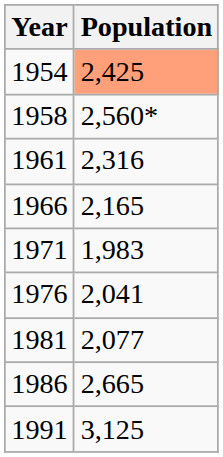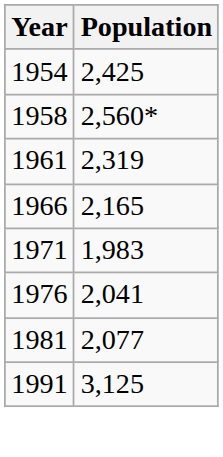1954 | Population: lightsalmon background -> no background
1961 | Population: 2,316 -> 2,319
- row: 1986 | 2,665
